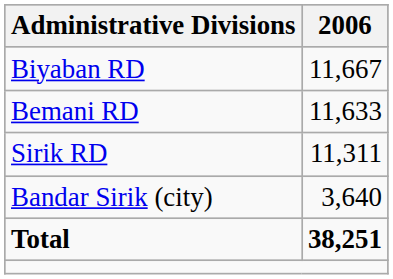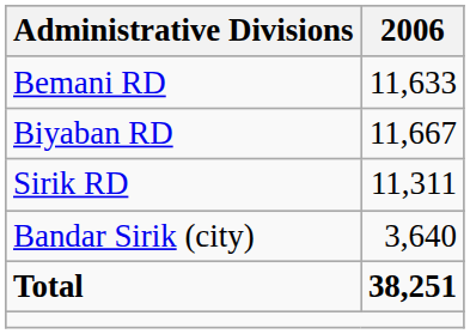rows swapped: Bemani RD <-> Biyaban RD
